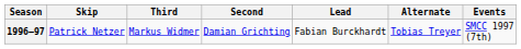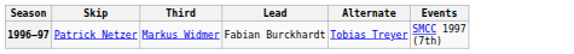- column: Second | Damian Grichting
